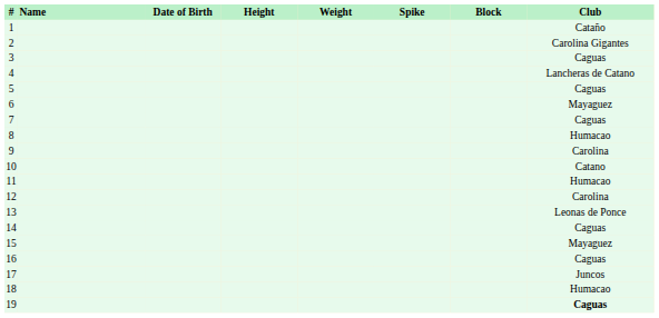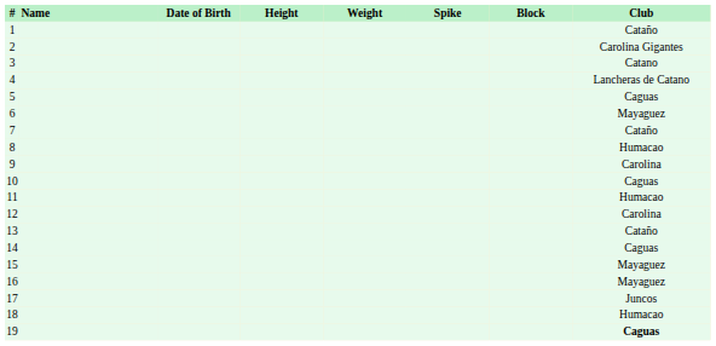3 | Club: Caguas -> Catano
7 | Club: Caguas -> Cataño
10 | Club: Catano -> Caguas
13 | Club: Leonas de Ponce -> Cataño
16 | Club: Caguas -> Mayaguez
